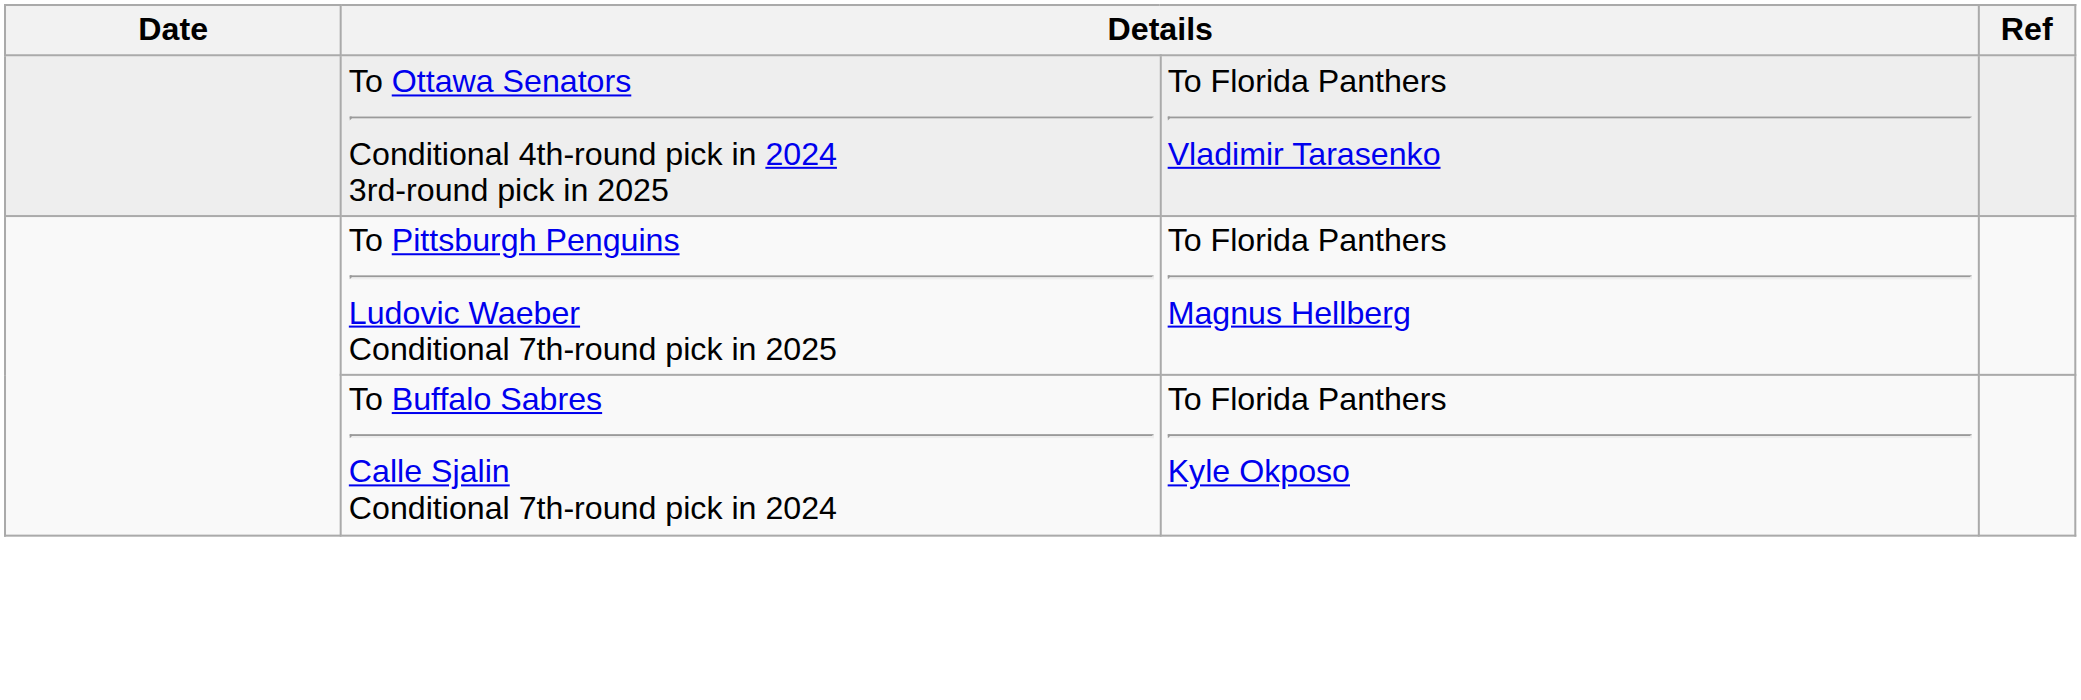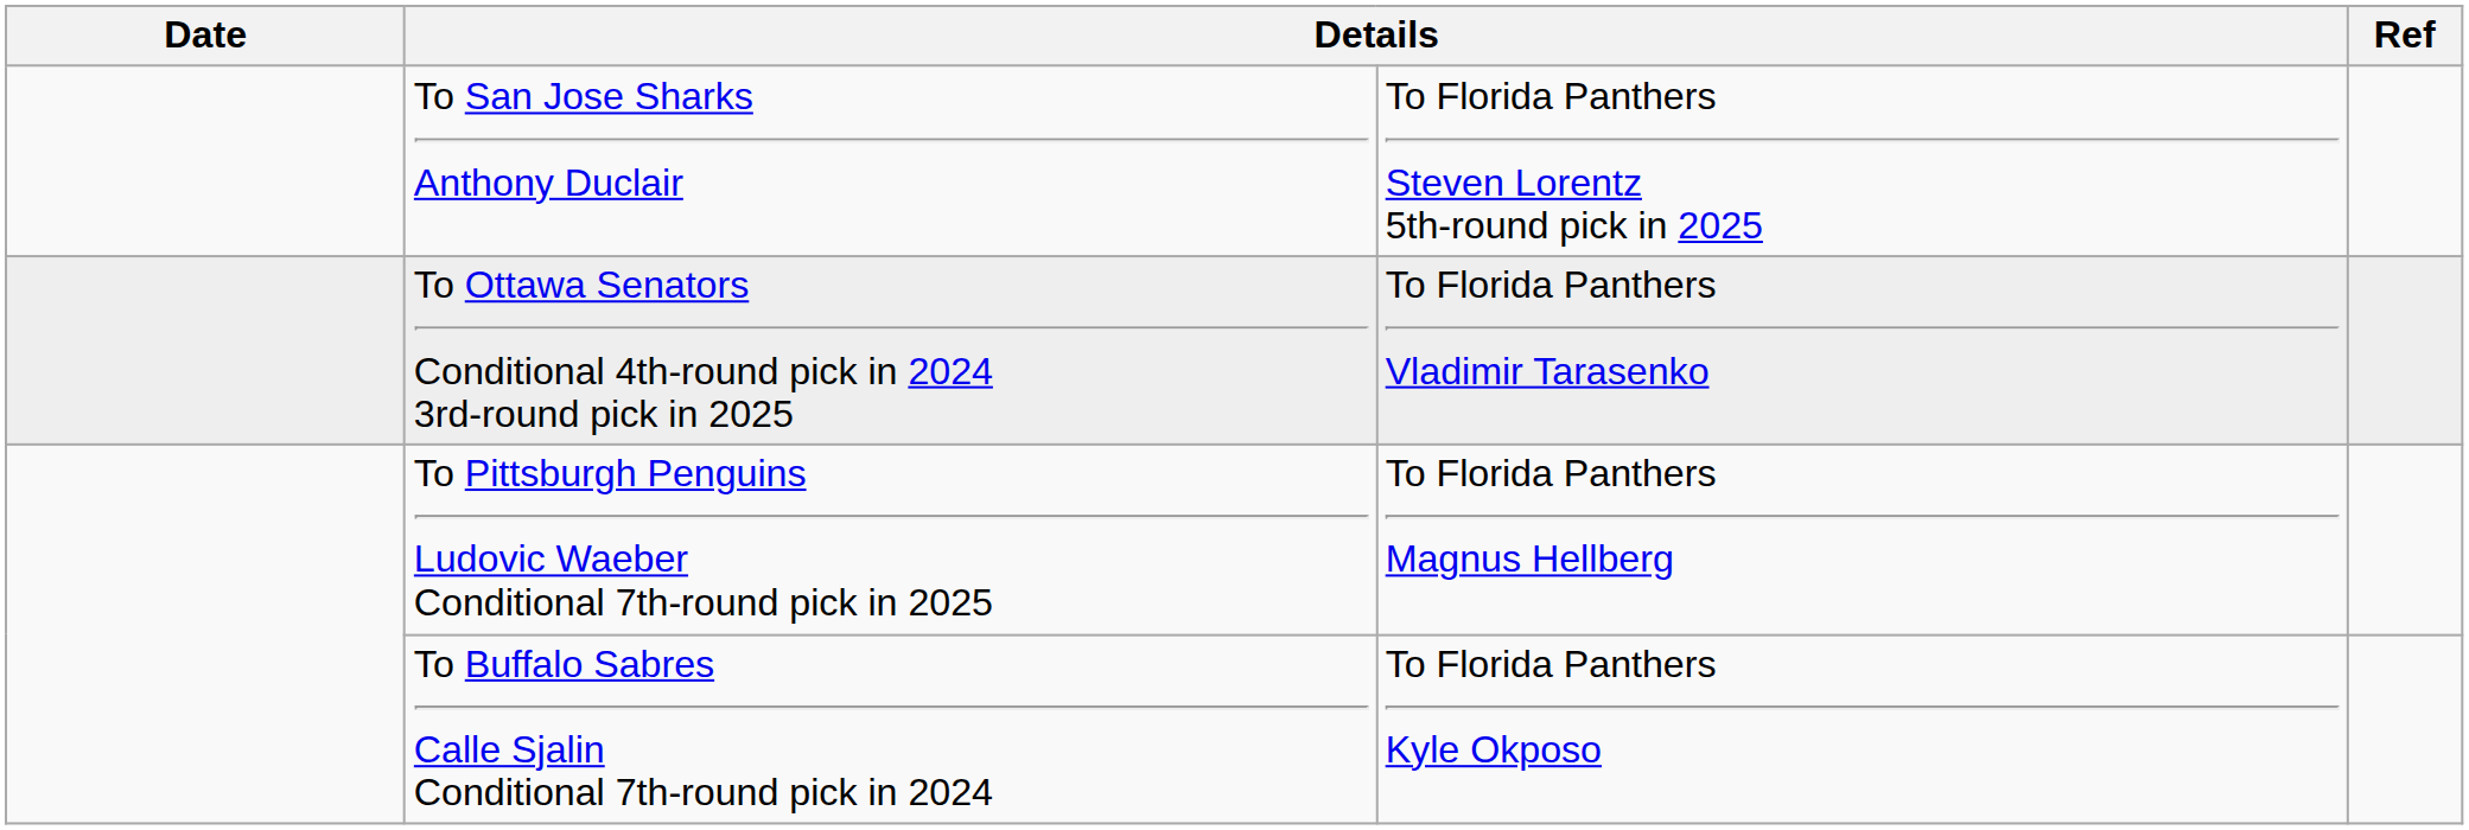+ row: To San Jose Sharks Anthony Duclair | To Florida Panthers Steven Lorentz 5th-round pick in 2025
